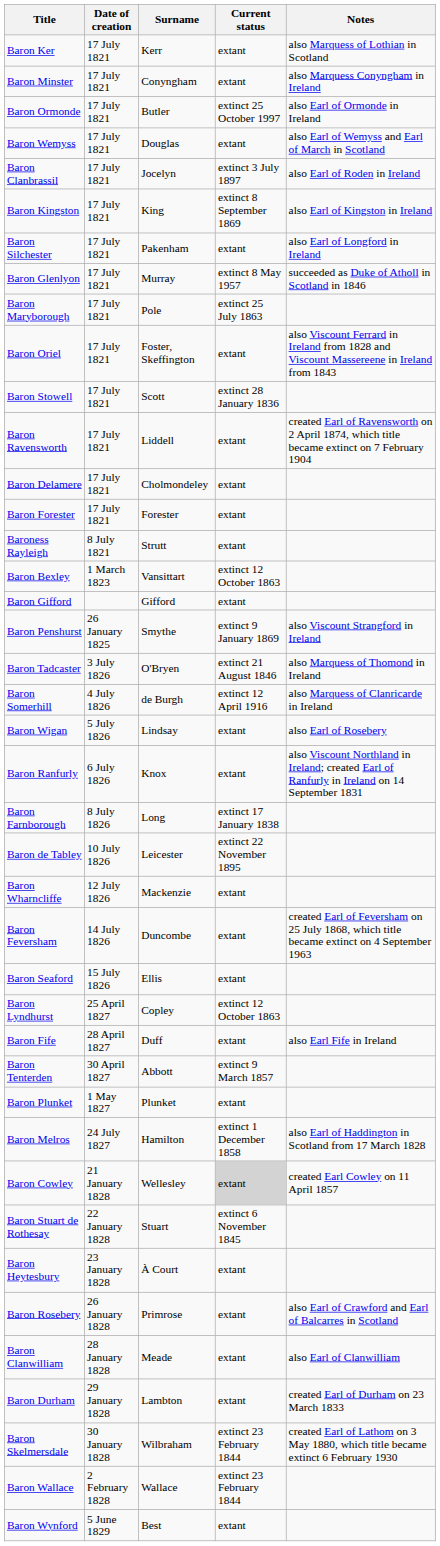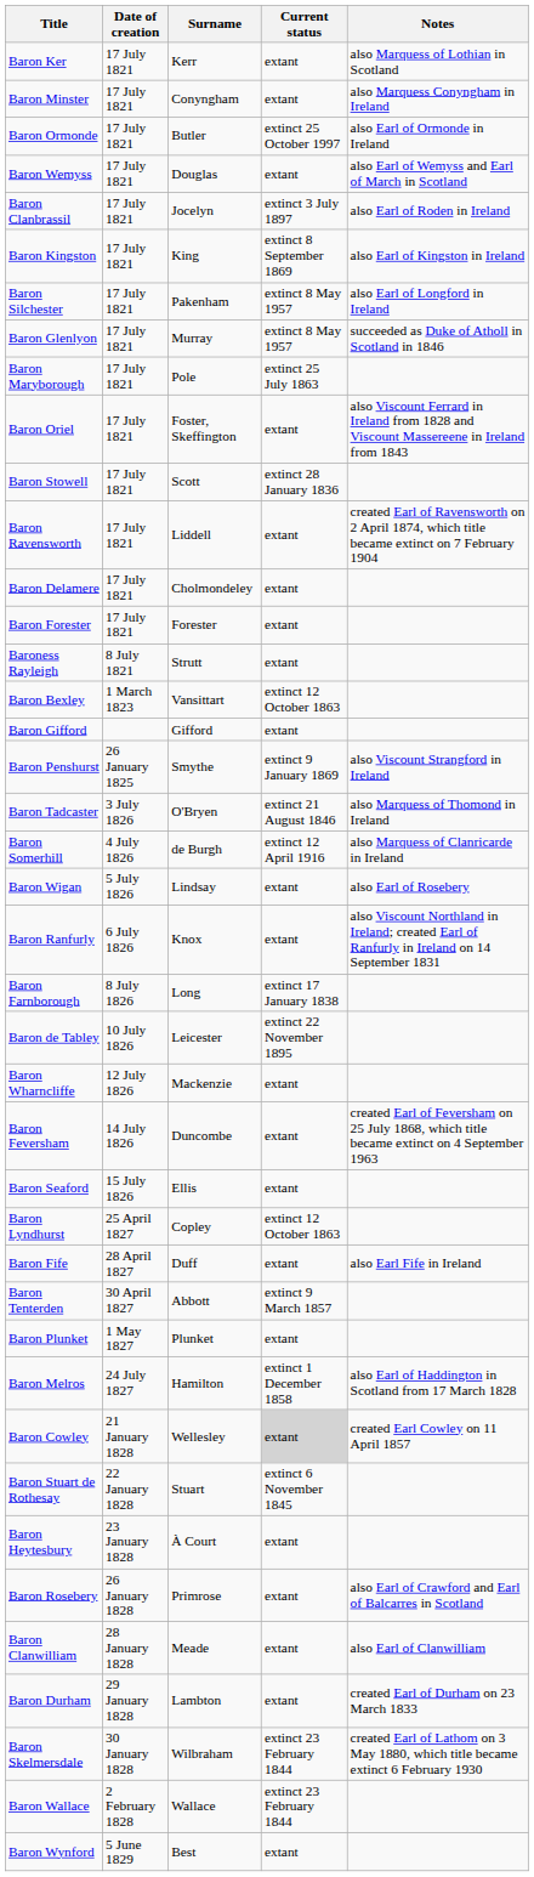Baron Silchester | Current status: extant -> extinct 8 May 1957
